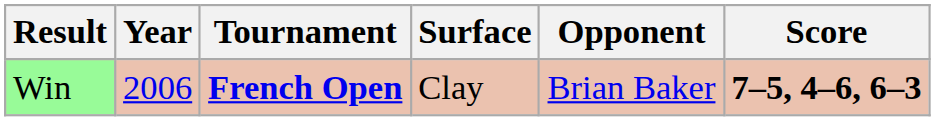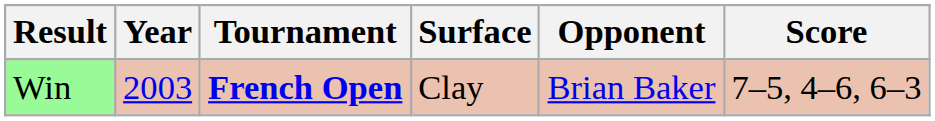Win | Year: 2006 -> 2003
Win | Score: bold -> normal
